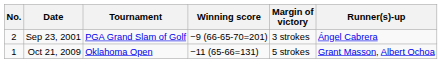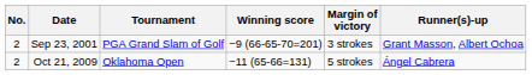Sep 23, 2001 | Runner(s)-up: Ángel Cabrera -> Grant Masson, Albert Ochoa
Oct 21, 2009 | No.: 1 -> 2
Oct 21, 2009 | Runner(s)-up: Grant Masson, Albert Ochoa -> Ángel Cabrera
